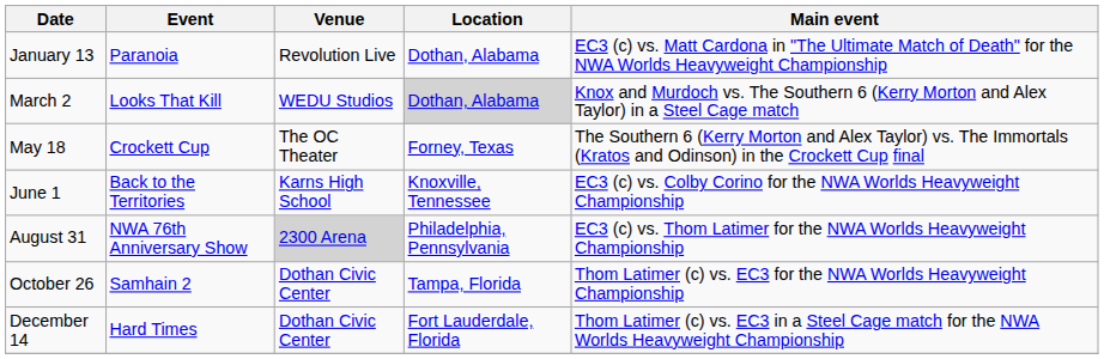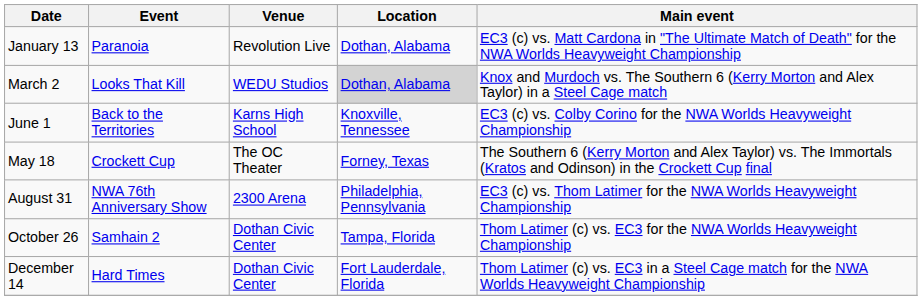rows swapped: May 18 <-> June 1
August 31 | Venue: lightgrey background -> no background
